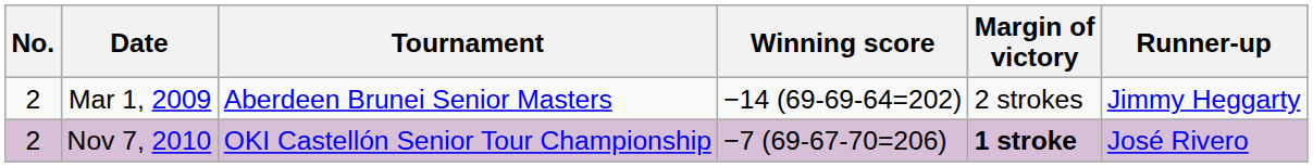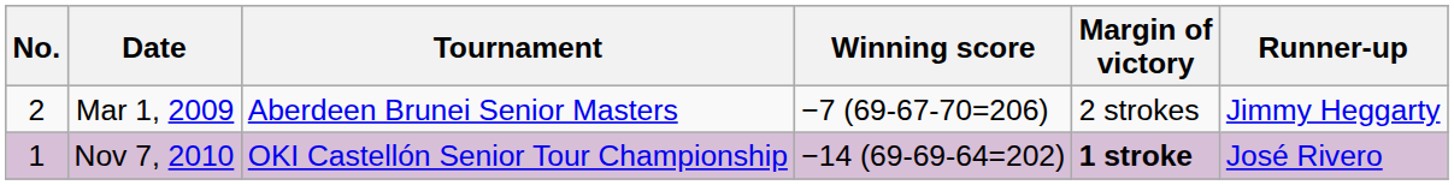Mar 1, 2009 | Winning score: −14 (69-69-64=202) -> −7 (69-67-70=206)
Nov 7, 2010 | No.: 2 -> 1
Nov 7, 2010 | Winning score: −7 (69-67-70=206) -> −14 (69-69-64=202)
